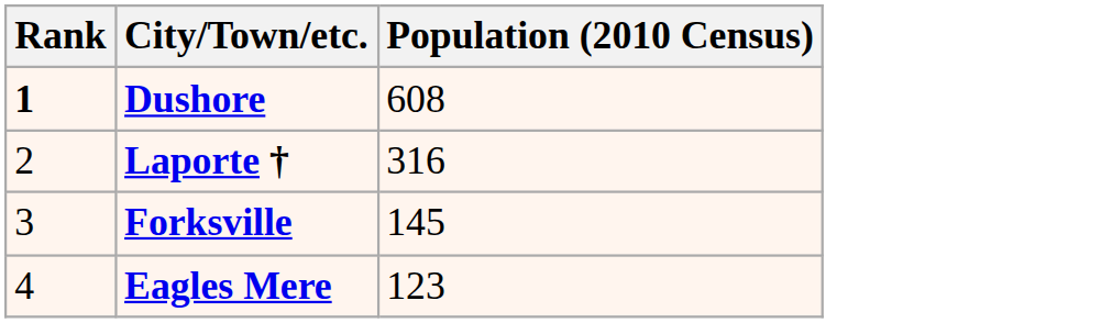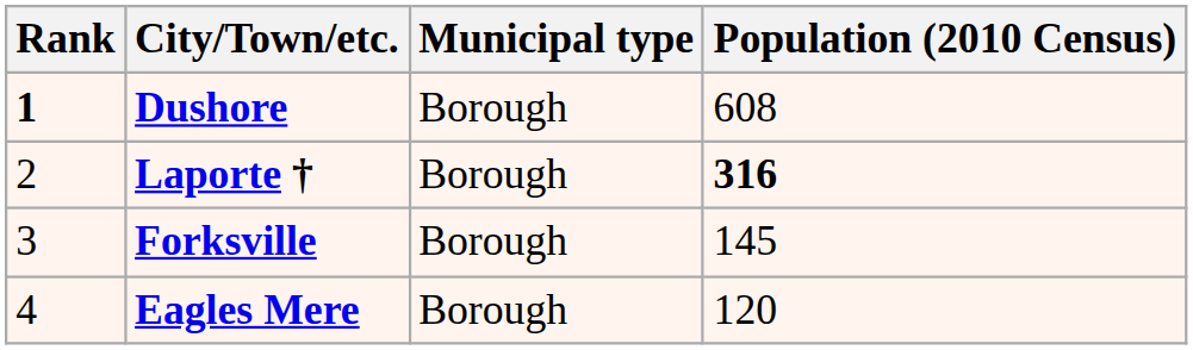+ column: Municipal type | Borough | Borough | Borough | Borough
Laporte † | Population (2010 Census): normal -> bold
Eagles Mere | Population (2010 Census): 123 -> 120
